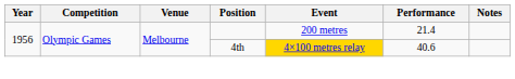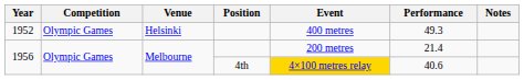+ row: 1952 | Olympic Games | Helsinki | 400 metres | 49.3
